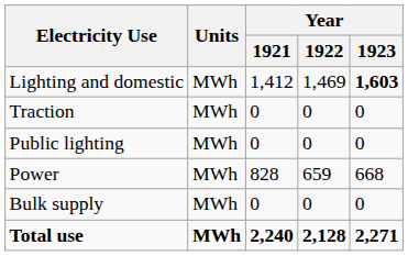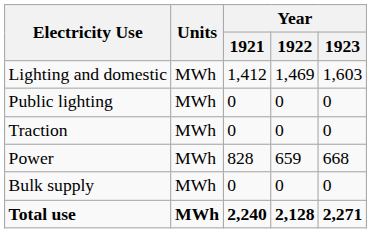Lighting and domestic | Year / 1923: bold -> normal
rows swapped: Public lighting <-> Traction
